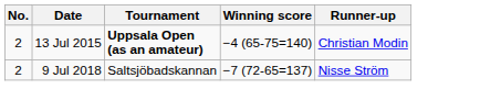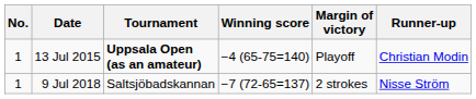+ column: Margin of victory | Playoff | 2 strokes
13 Jul 2015 | No.: 2 -> 1
9 Jul 2018 | No.: 2 -> 1
